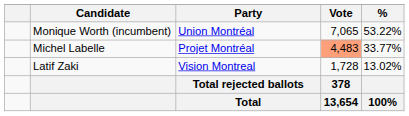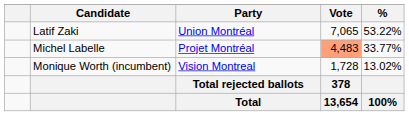Union Montréal | Candidate: Monique Worth (incumbent) -> Latif Zaki
Vision Montreal | Candidate: Latif Zaki -> Monique Worth (incumbent)
